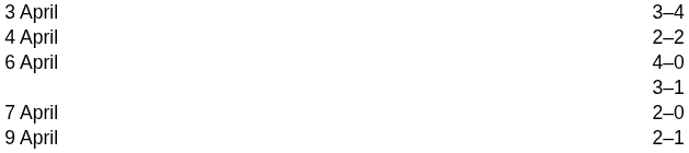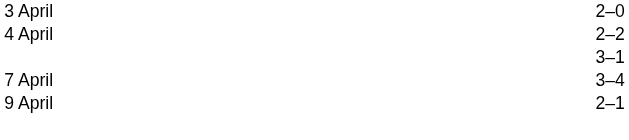3 April | column 3: 3–4 -> 2–0
- row: 6 April | 4–0
7 April | column 3: 2–0 -> 3–4
